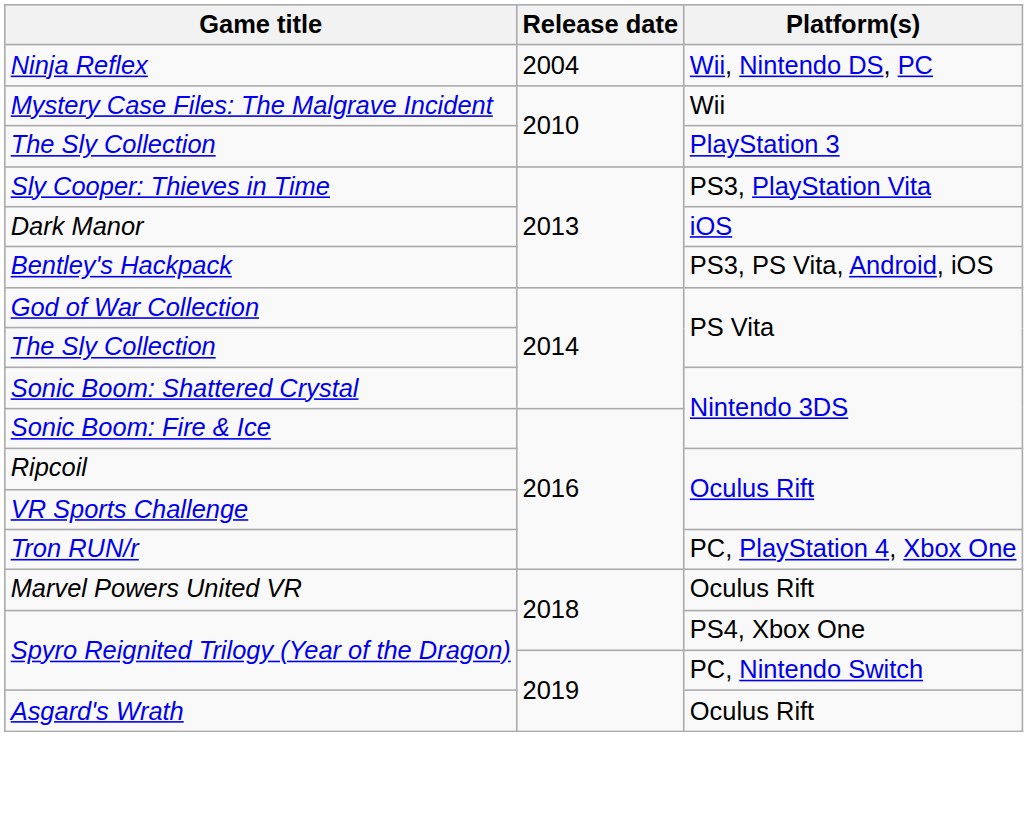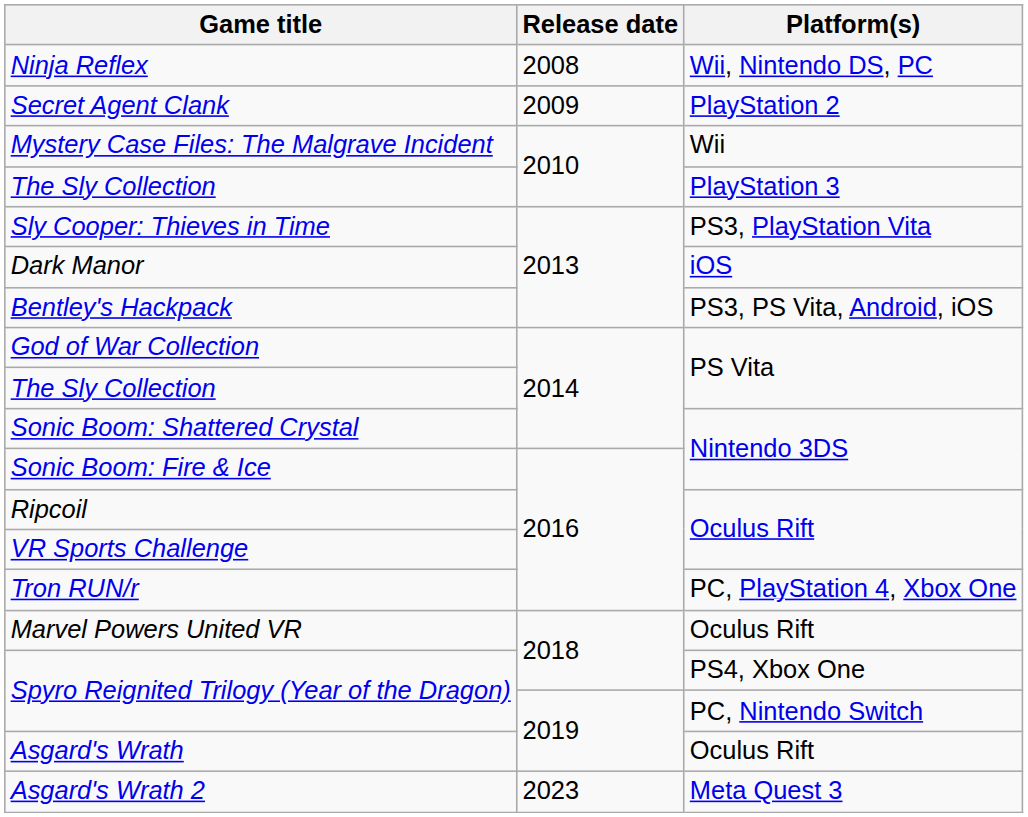Ninja Reflex | Release date: 2004 -> 2008
+ row: Secret Agent Clank | 2009 | PlayStation 2
+ row: Asgard's Wrath 2 | 2023 | Meta Quest 3
